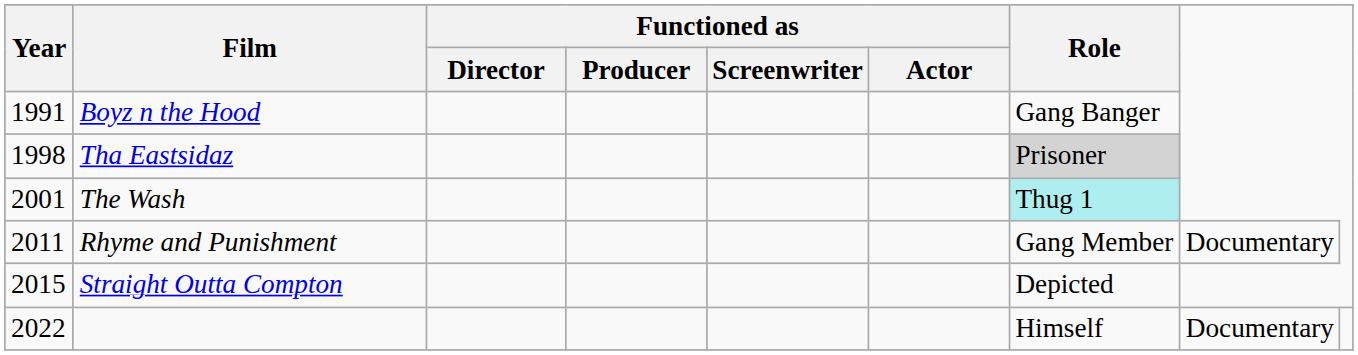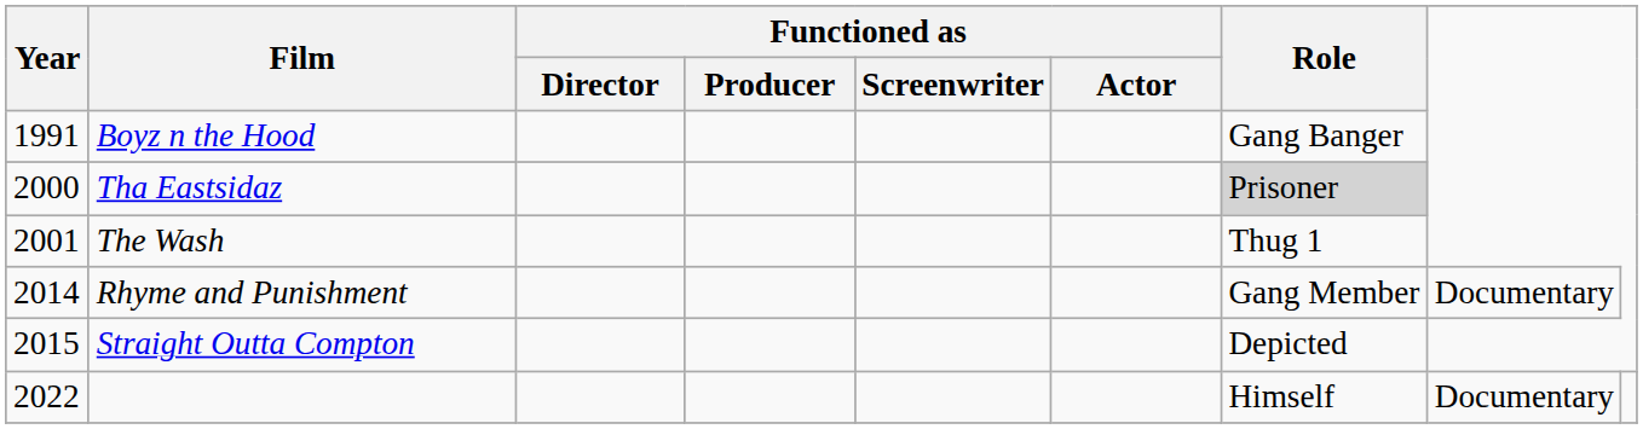Tha Eastsidaz | Year: 1998 -> 2000
The Wash | Role: paleturquoise background -> no background
Rhyme and Punishment | Year: 2011 -> 2014
